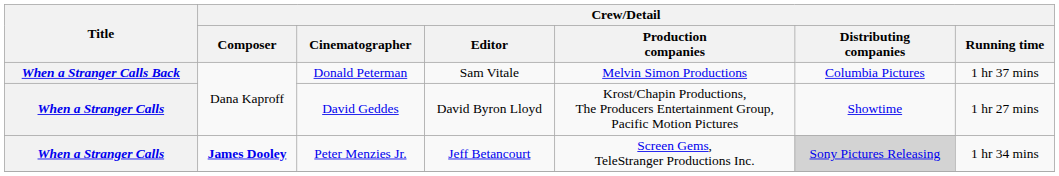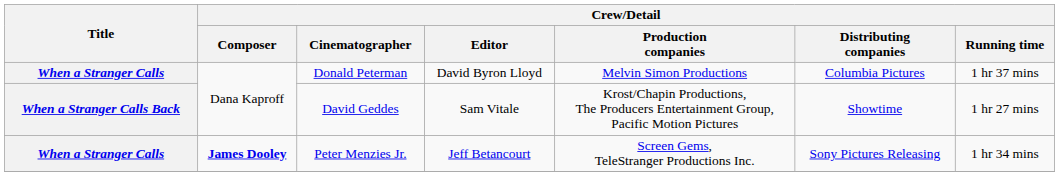Donald Peterman | Title: When a Stranger Calls Back -> When a Stranger Calls
Donald Peterman | Crew/Detail / Editor: Sam Vitale -> David Byron Lloyd
David Geddes | Title: When a Stranger Calls -> When a Stranger Calls Back
David Geddes | Crew/Detail / Editor: David Byron Lloyd -> Sam Vitale
Peter Menzies Jr. | Crew/Detail / Distributing companies: lightgrey background -> no background
